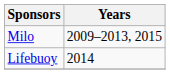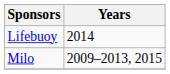rows swapped: Milo <-> Lifebuoy
